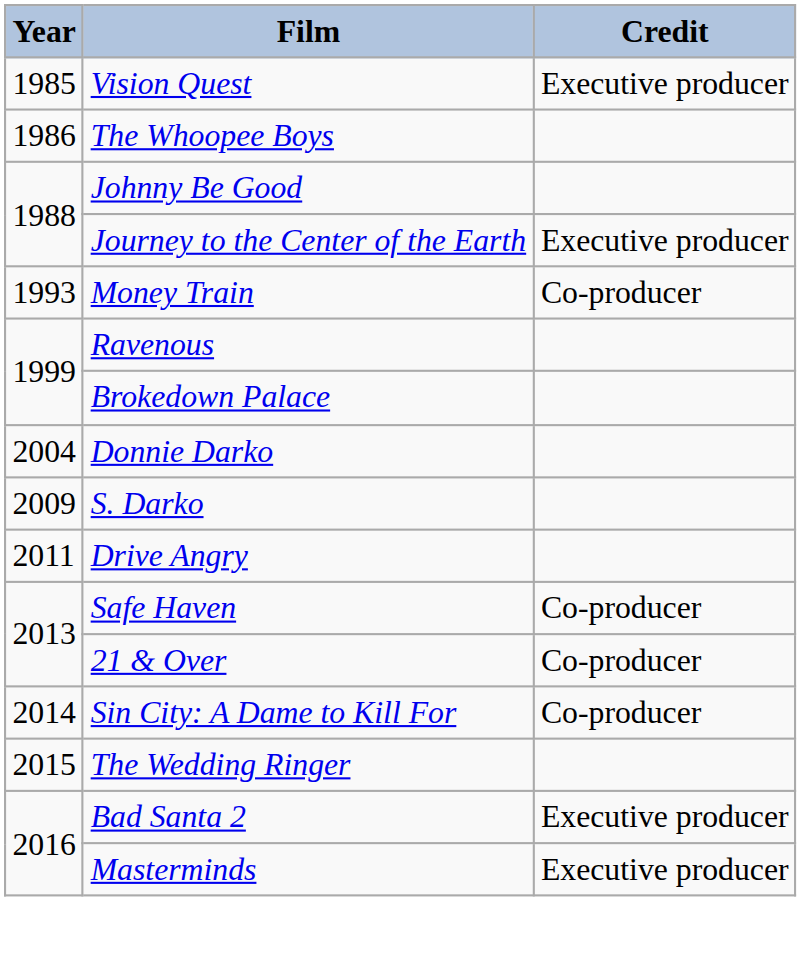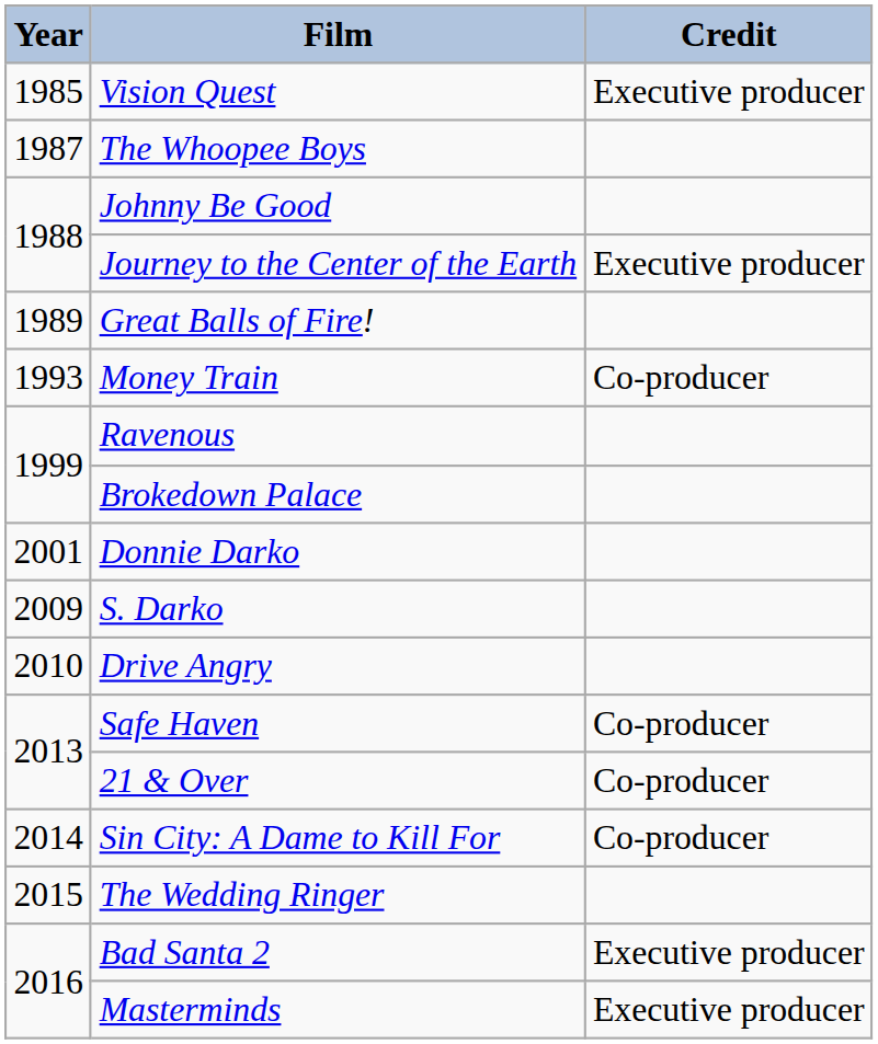The Whoopee Boys | Year: 1986 -> 1987
+ row: 1989 | Great Balls of Fire!
Donnie Darko | Year: 2004 -> 2001
Drive Angry | Year: 2011 -> 2010
